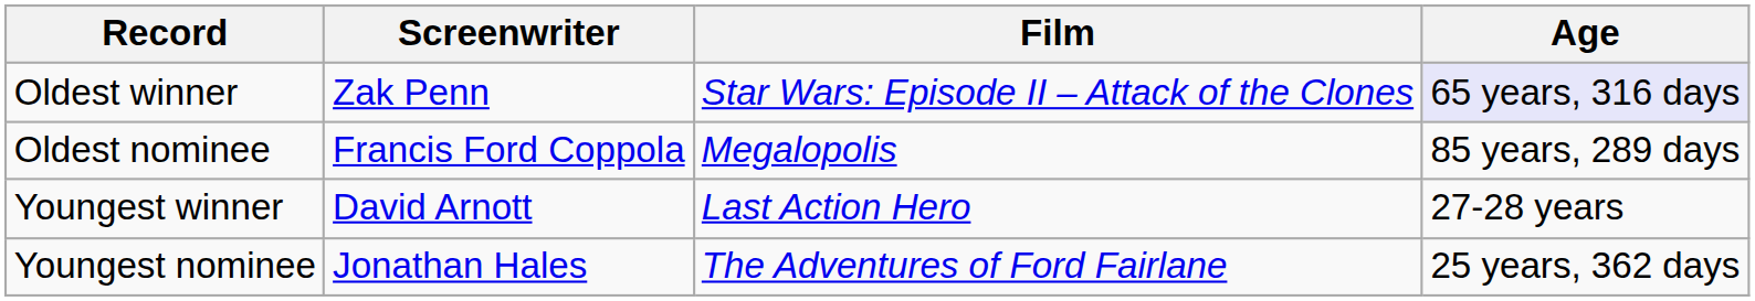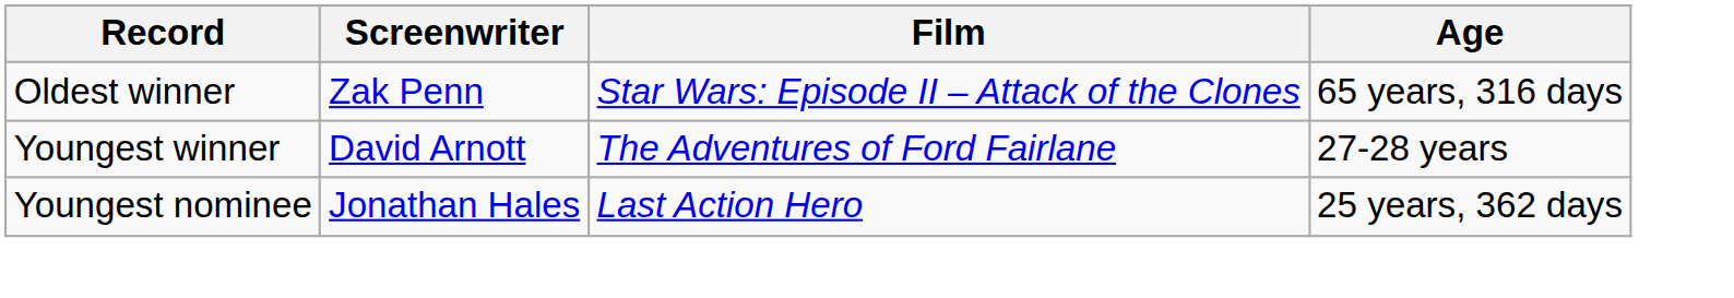Oldest winner | Age: lavender background -> no background
- row: Oldest nominee | Francis Ford Coppola | Megalopolis | 85 years, 289 days
Youngest winner | Film: Last Action Hero -> The Adventures of Ford Fairlane
Youngest nominee | Film: The Adventures of Ford Fairlane -> Last Action Hero
